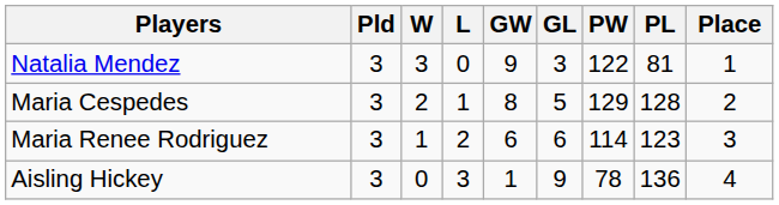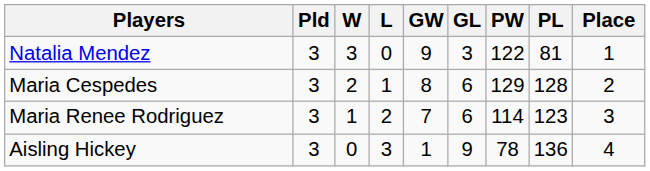Maria Cespedes | GL: 5 -> 6
Maria Renee Rodriguez | GW: 6 -> 7
